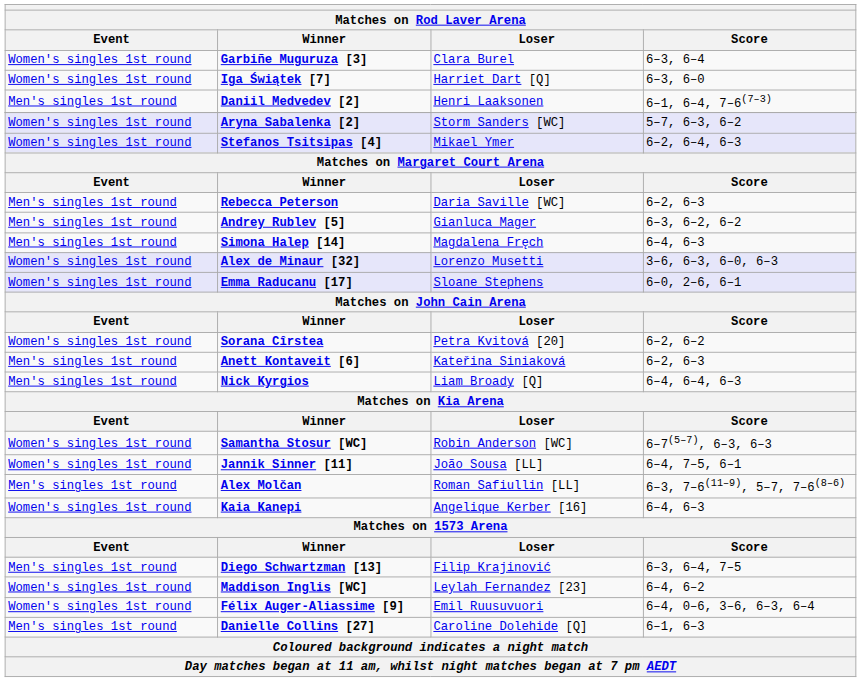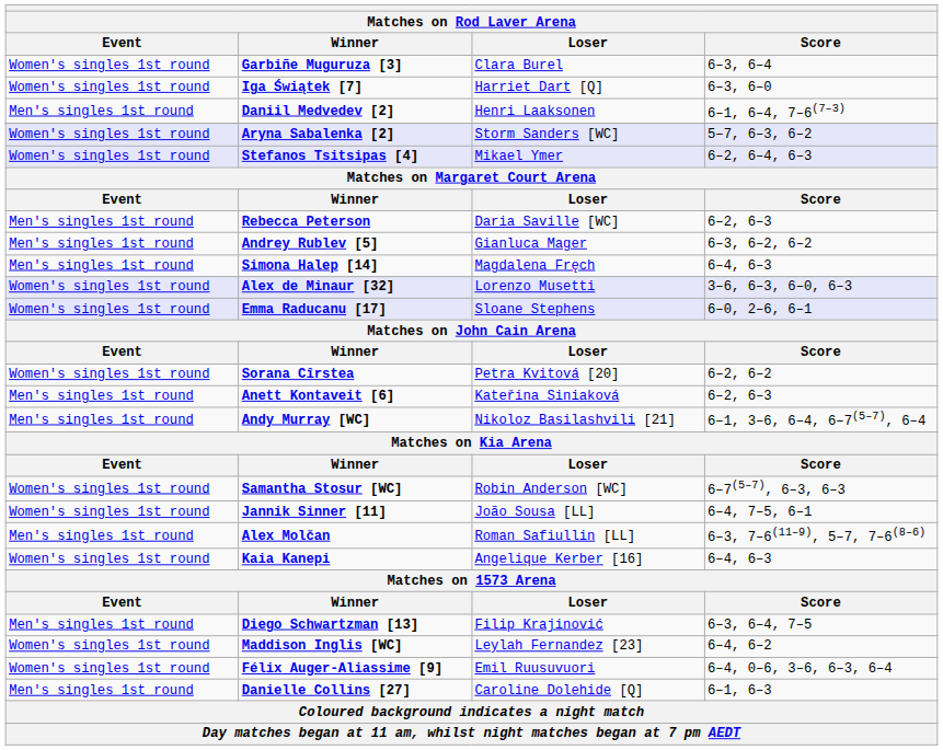+ row: Men's singles 1st round | Andy Murray [WC] | Nikoloz Basilashvili [21] | 6–1, 3–6, 6–4, 6–7(5–7), 6–4
- row: Men's singles 1st round | Nick Kyrgios | Liam Broady [Q] | 6–4, 6–4, 6–3
